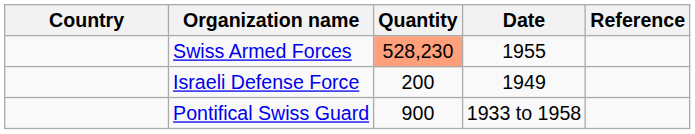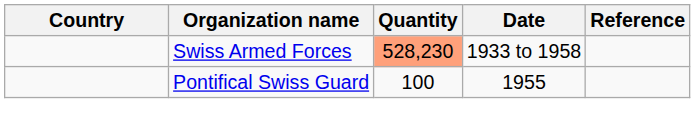Swiss Armed Forces | Date: 1955 -> 1933 to 1958
- row: Israeli Defense Force | 200 | 1949
Pontifical Swiss Guard | Quantity: 900 -> 100
Pontifical Swiss Guard | Date: 1933 to 1958 -> 1955
